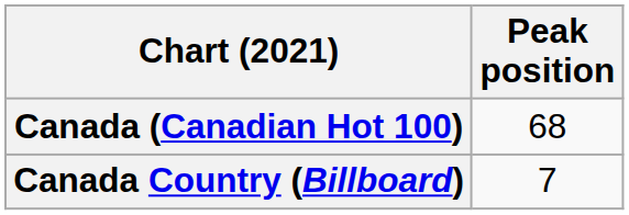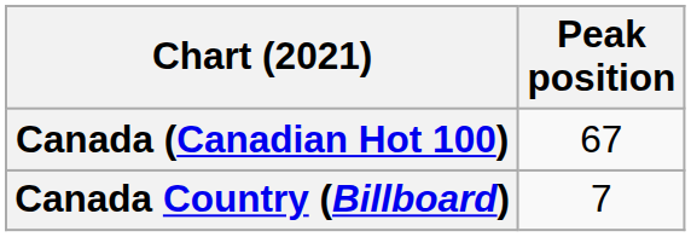Canada (Canadian Hot 100) | Peak position: 68 -> 67
